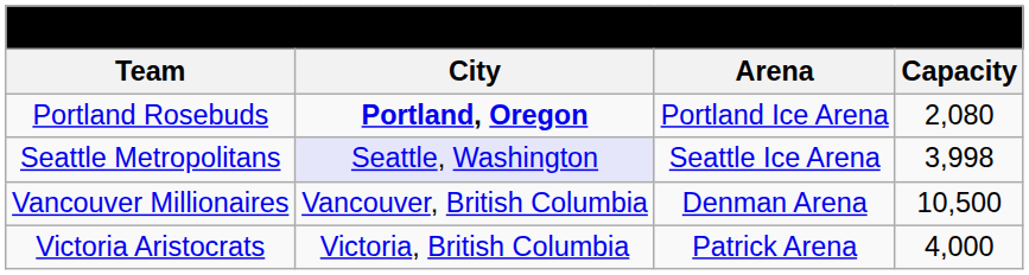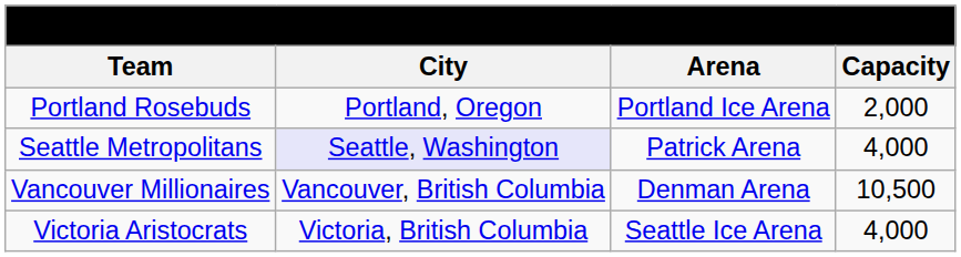Portland Rosebuds | City: bold -> normal
Portland Rosebuds | Capacity: 2,080 -> 2,000
Seattle Metropolitans | Arena: Seattle Ice Arena -> Patrick Arena
Seattle Metropolitans | Capacity: 3,998 -> 4,000
Victoria Aristocrats | Arena: Patrick Arena -> Seattle Ice Arena
